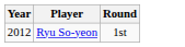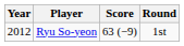+ column: Score | 63 (−9)
